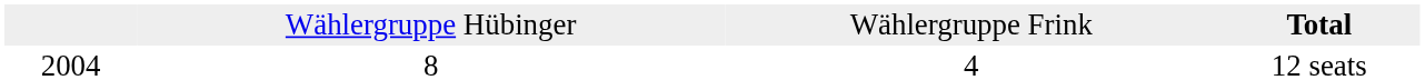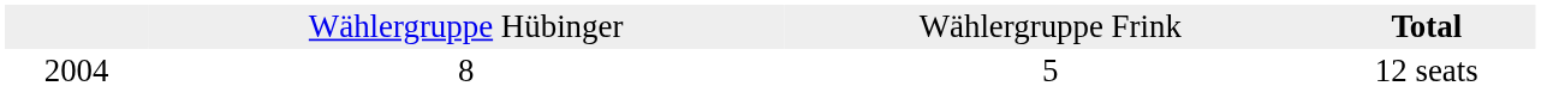12 seats | column 3: 4 -> 5
